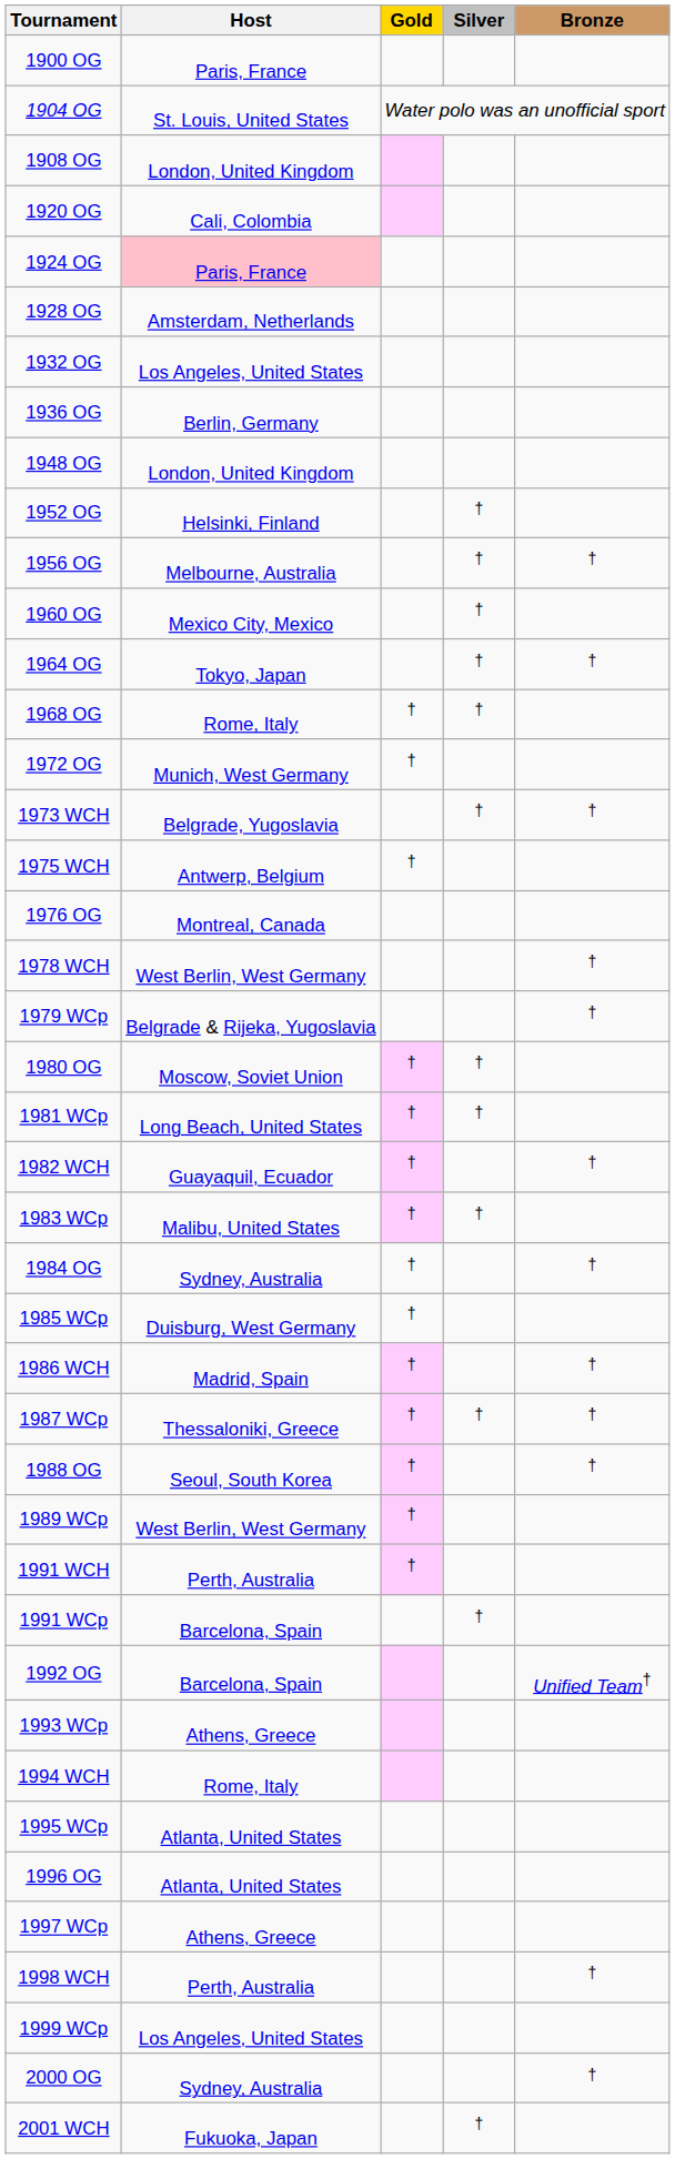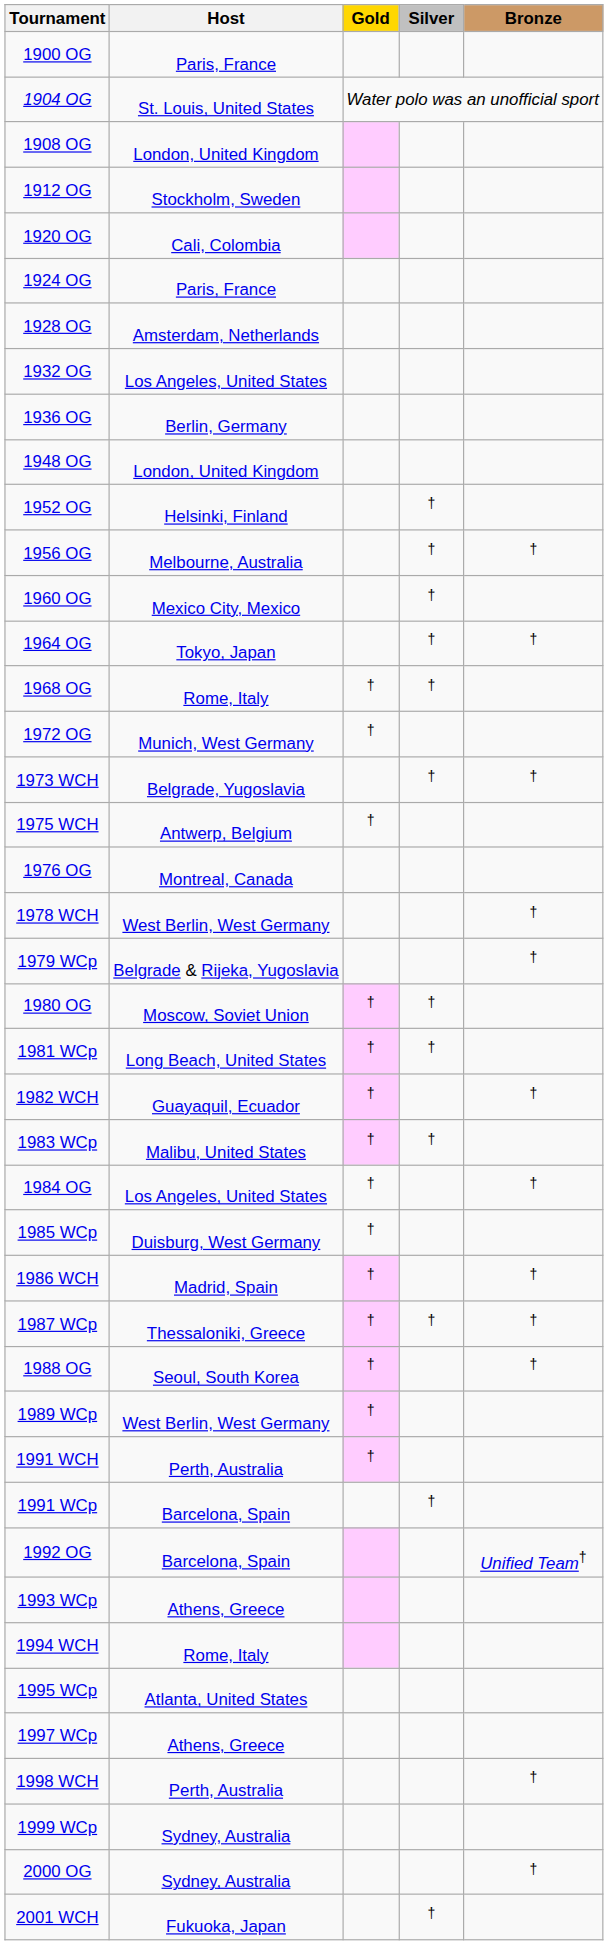+ row: 1912 OG | Stockholm, Sweden
1924 OG | Host: pink background -> no background
1984 OG | Host: Sydney, Australia -> Los Angeles, United States
- row: 1996 OG | Atlanta, United States
1999 WCp | Host: Los Angeles, United States -> Sydney, Australia
